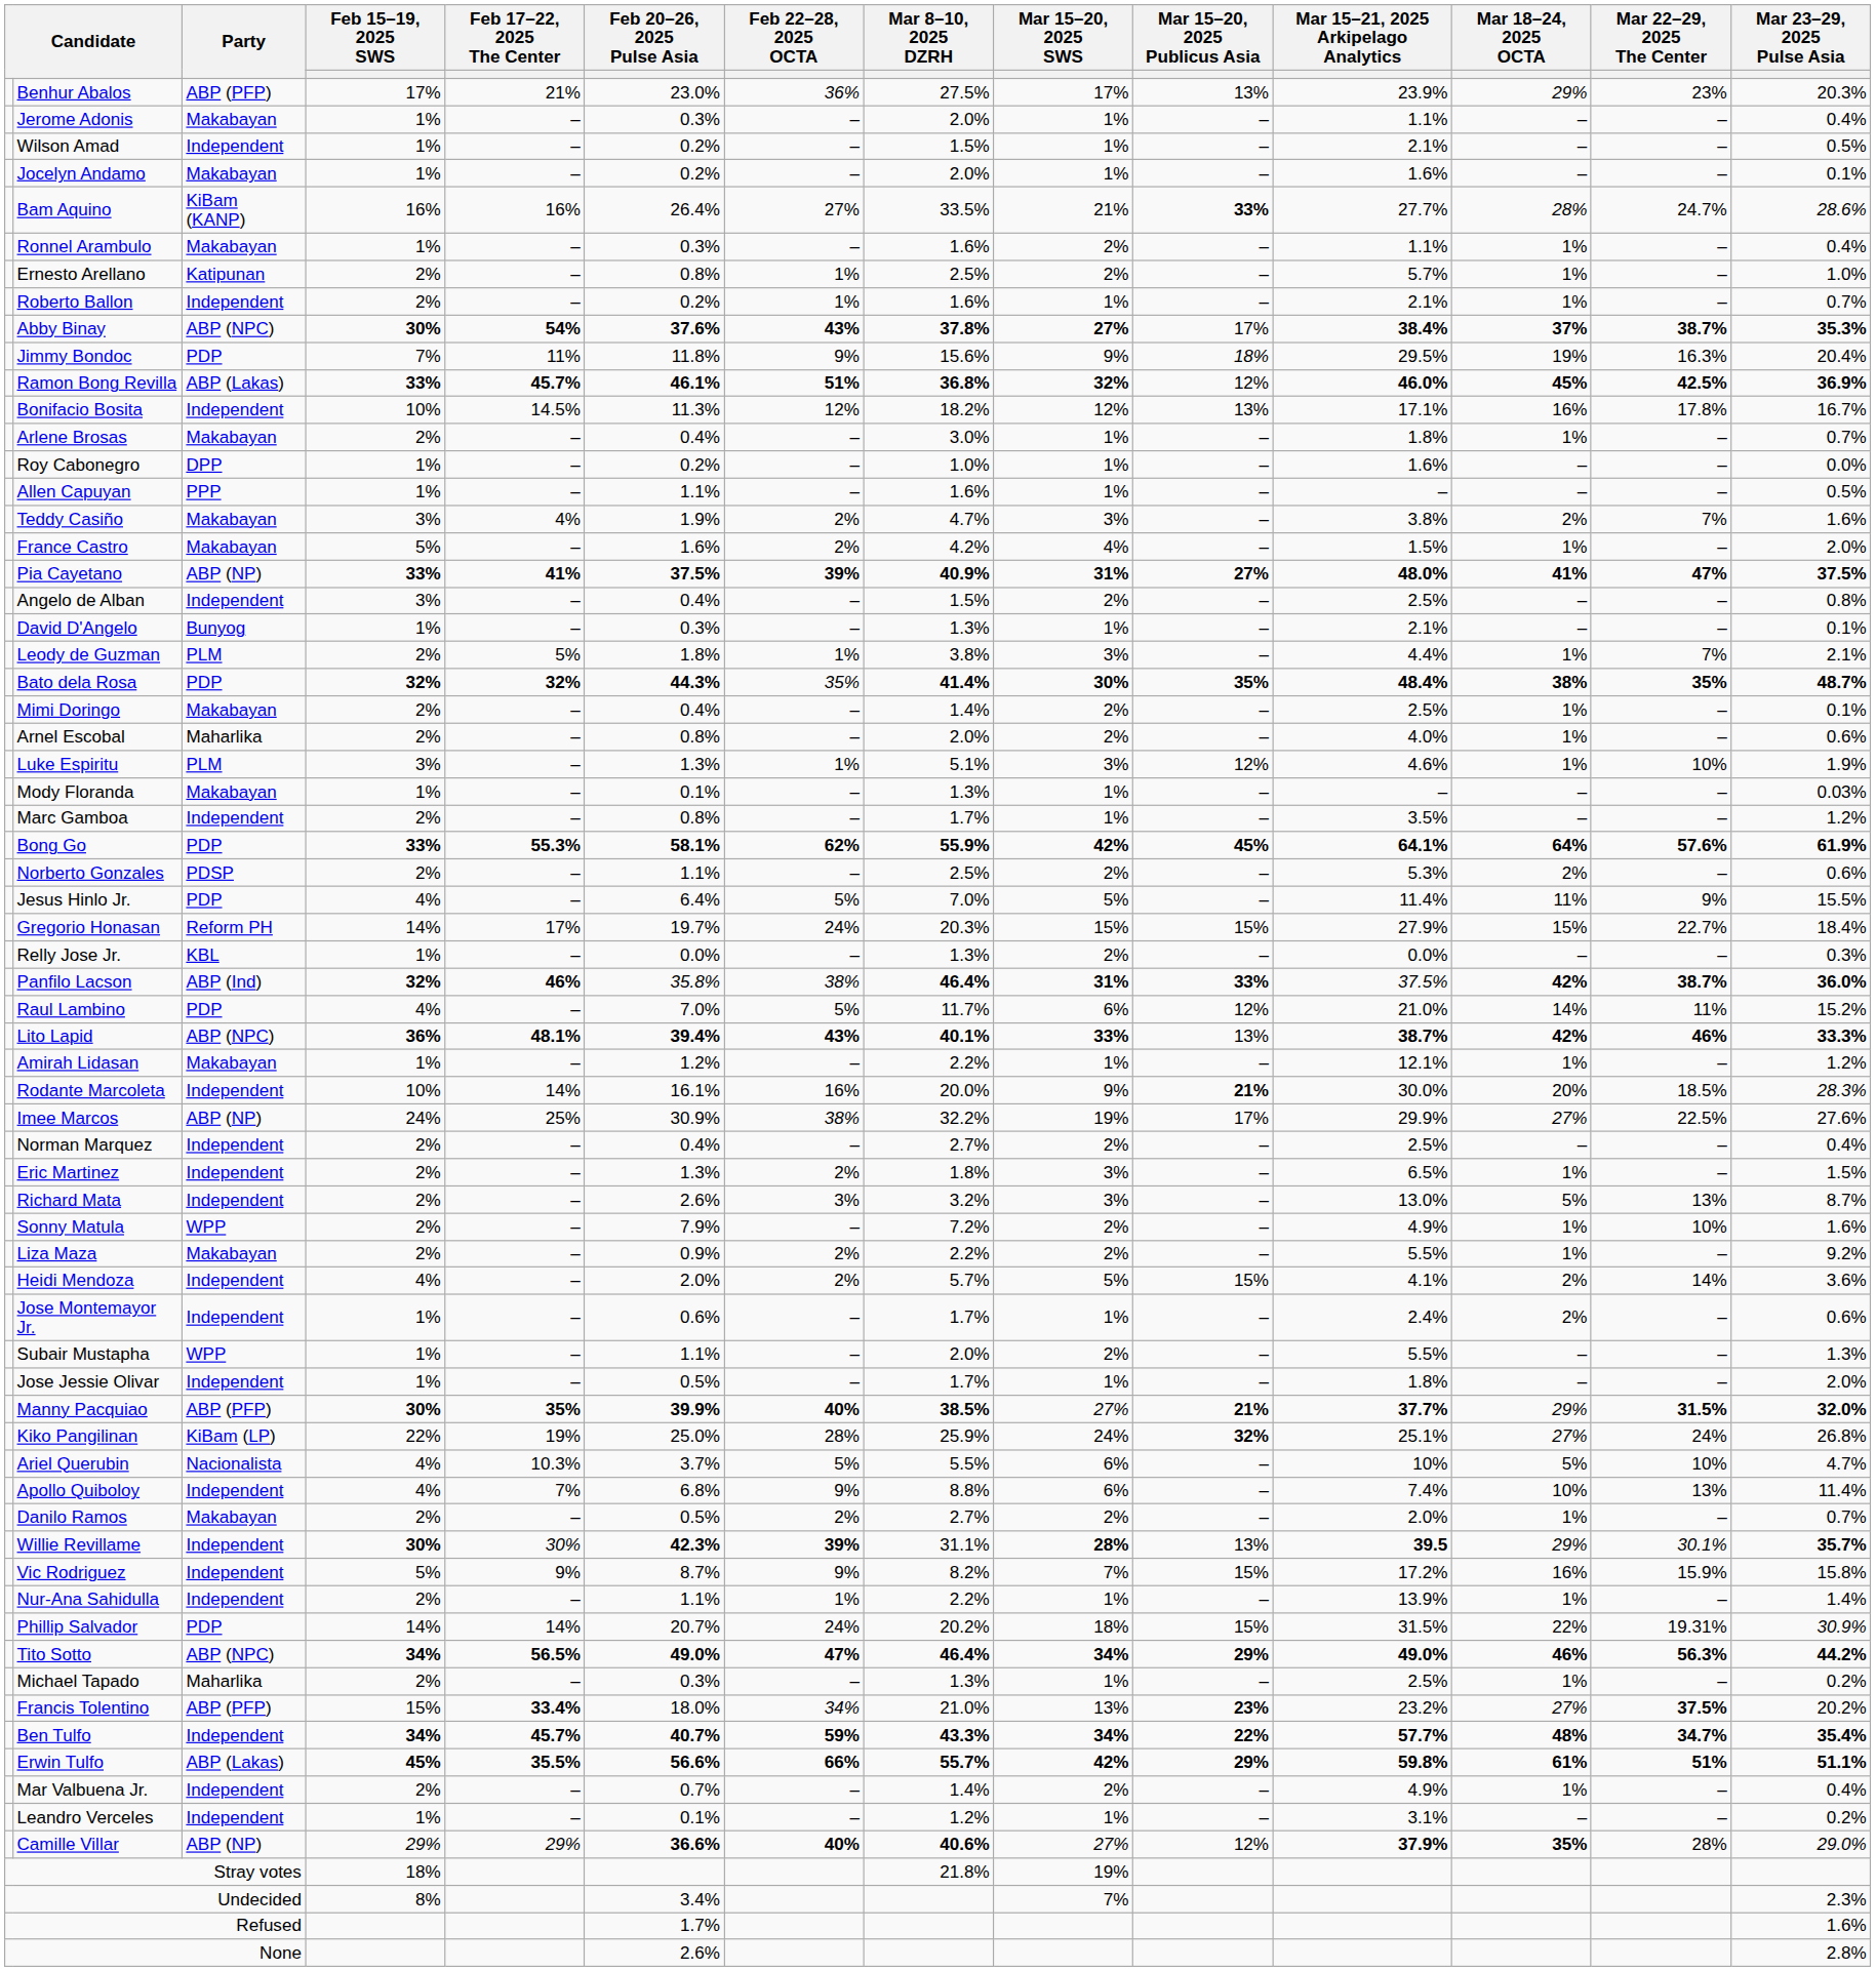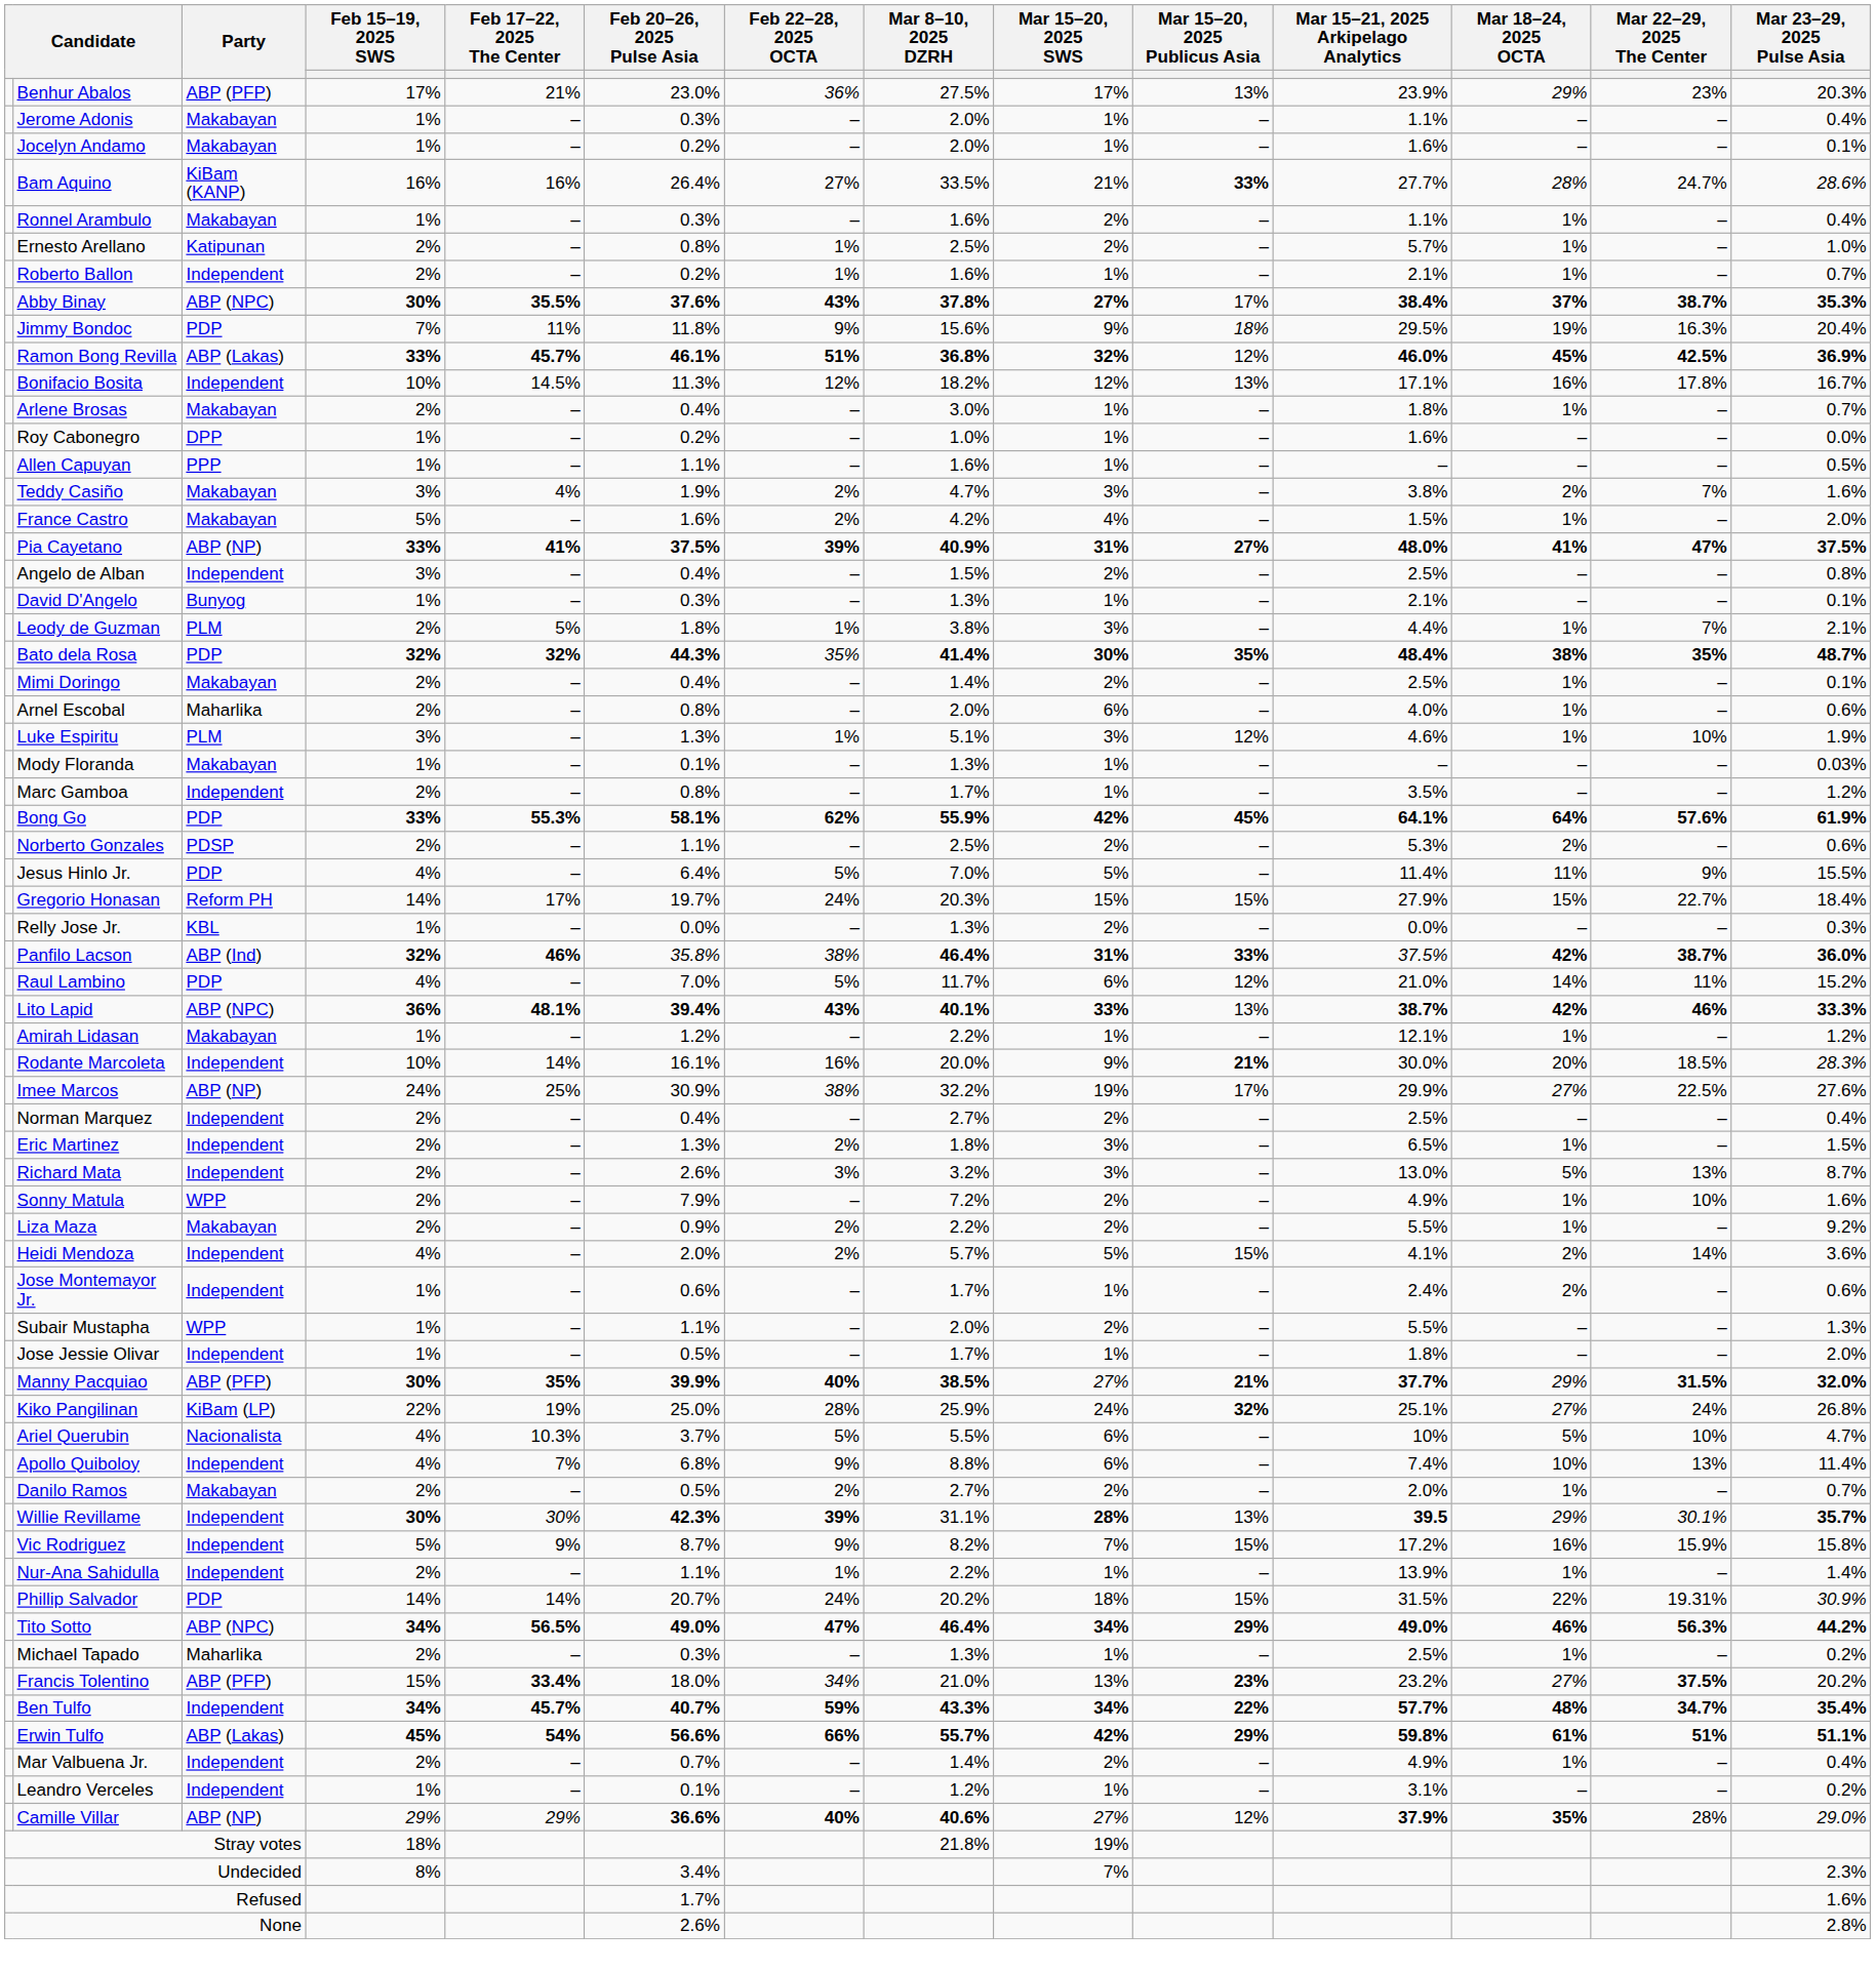- row: Wilson Amad | Independent | 1% | – | 0.2% | – | 1.5% | 1% | – | 2.1% | – | – | 0.5%
Abby Binay | Feb 17–22, 2025 The Center: 54% -> 35.5%
Arnel Escobal | Mar 15–20, 2025 SWS: 2% -> 6%
Erwin Tulfo | Feb 17–22, 2025 The Center: 35.5% -> 54%
